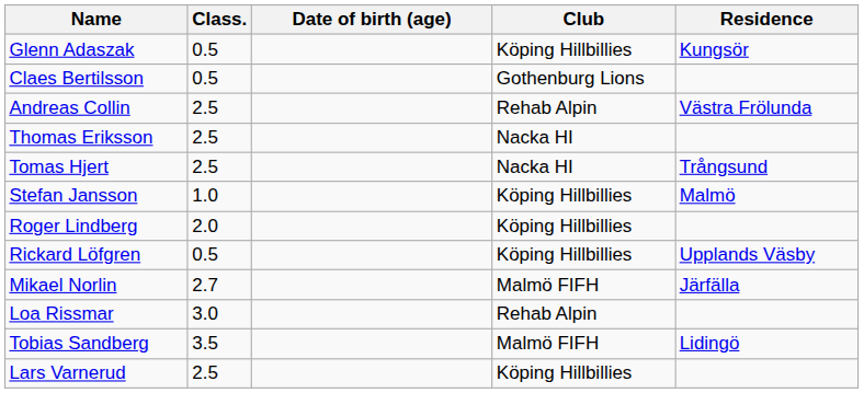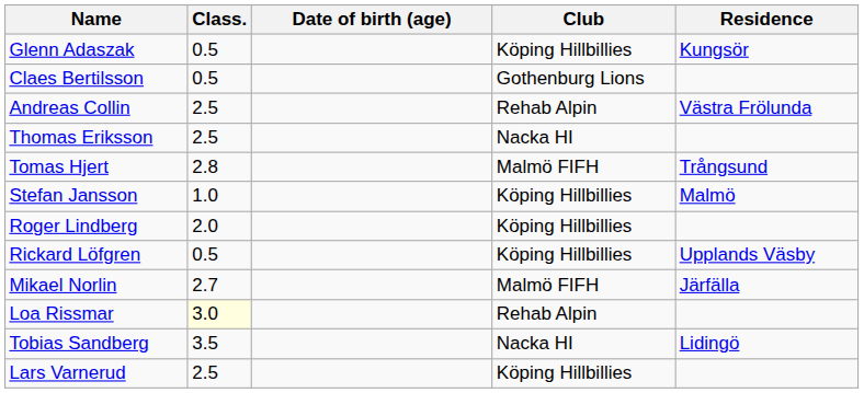Tomas Hjert | Class.: 2.5 -> 2.8
Tomas Hjert | Club: Nacka HI -> Malmö FIFH
Loa Rissmar | Class.: no background -> lightyellow background
Tobias Sandberg | Club: Malmö FIFH -> Nacka HI
